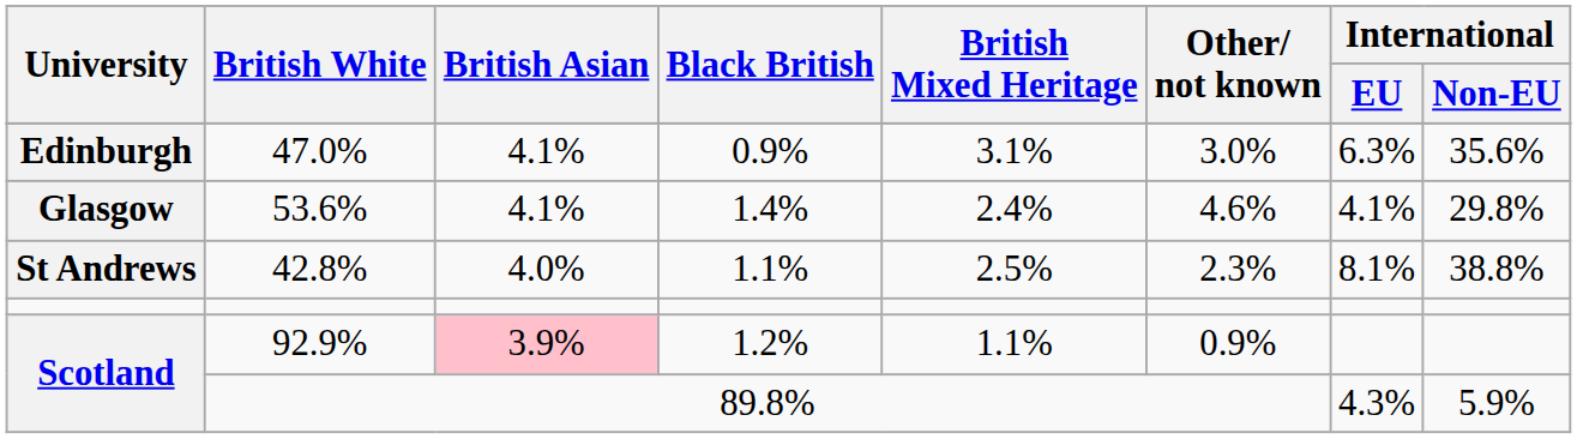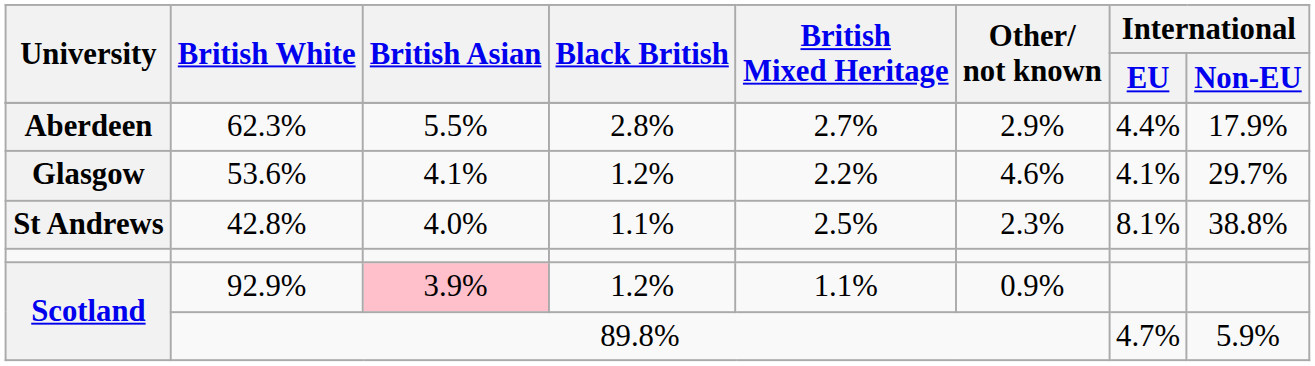+ row: Aberdeen | 62.3% | 5.5% | 2.8% | 2.7% | 2.9% | 4.4% | 17.9%
- row: Edinburgh | 47.0% | 4.1% | 0.9% | 3.1% | 3.0% | 6.3% | 35.6%
53.6% | Black British: 1.4% -> 1.2%
53.6% | British Mixed Heritage: 2.4% -> 2.2%
53.6% | International / Non-EU: 29.8% -> 29.7%
89.8% | International / EU: 4.3% -> 4.7%
